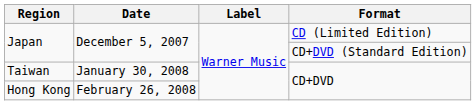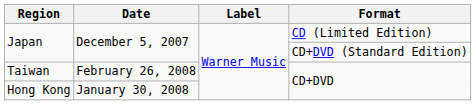Taiwan | Date: January 30, 2008 -> February 26, 2008
Hong Kong | Date: February 26, 2008 -> January 30, 2008
